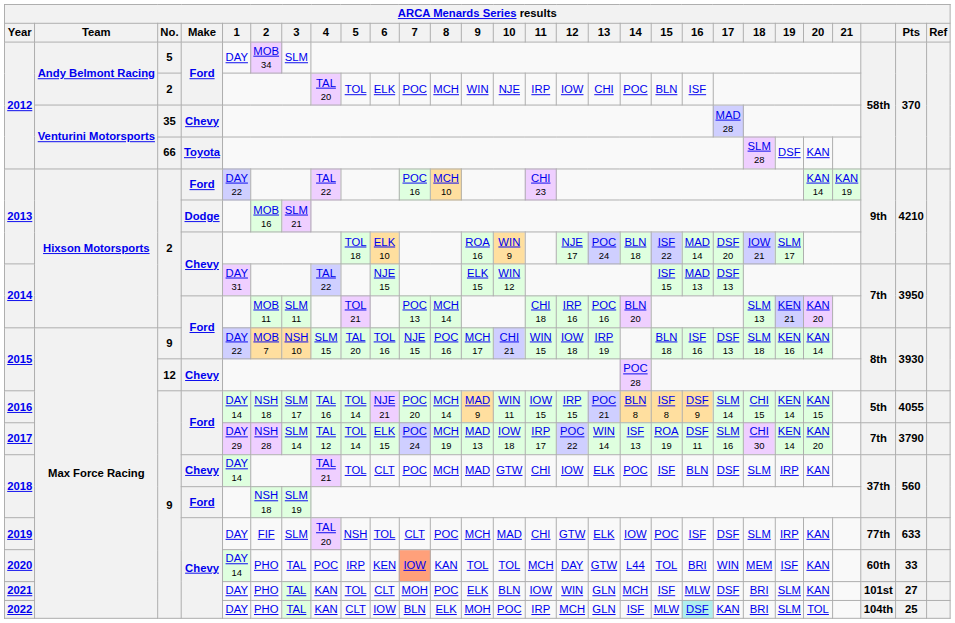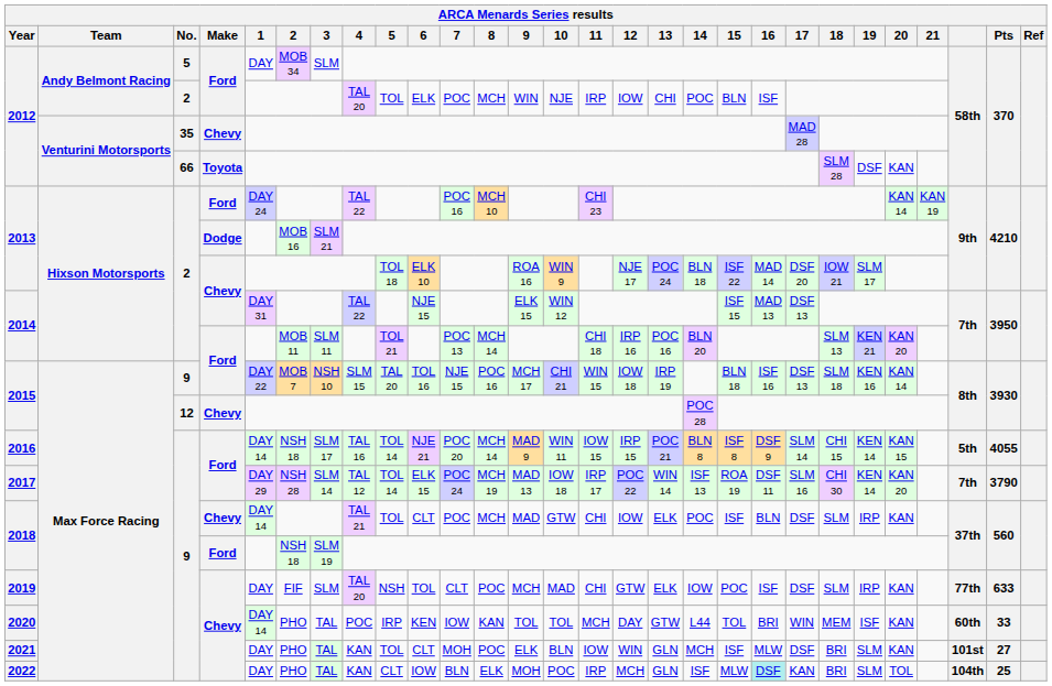2013 / Ford | 1: DAY 22 -> DAY 24
2020 | 7: lightsalmon background -> no background
